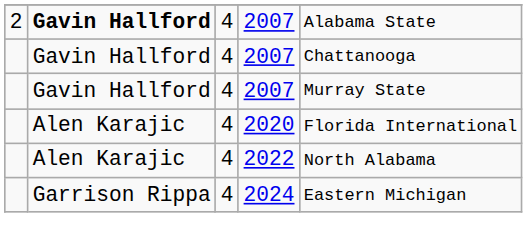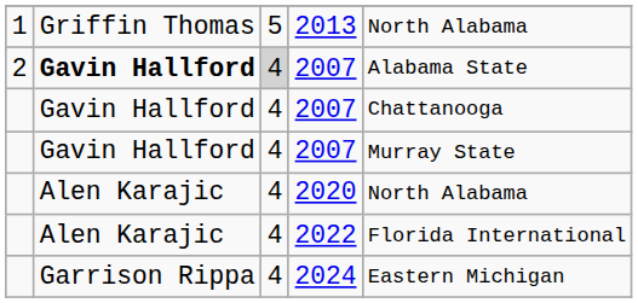+ row: 1 | Griffin Thomas | 5 | 2013 | North Alabama
2 / 2007 | column 3: no background -> lightgrey background
2020 | column 5: Florida International -> North Alabama
2022 | column 5: North Alabama -> Florida International
